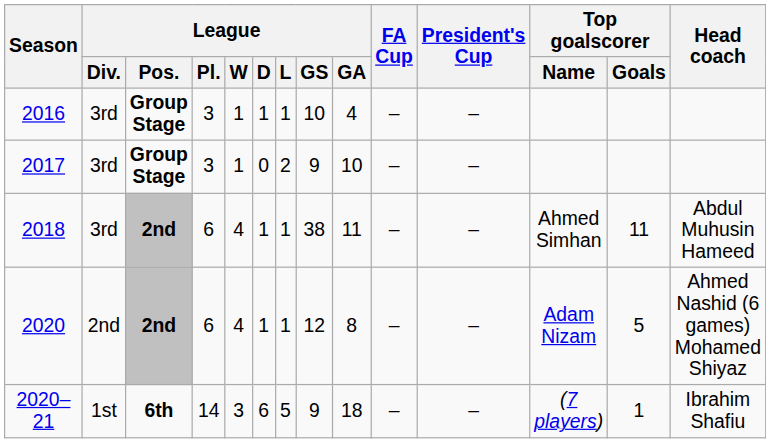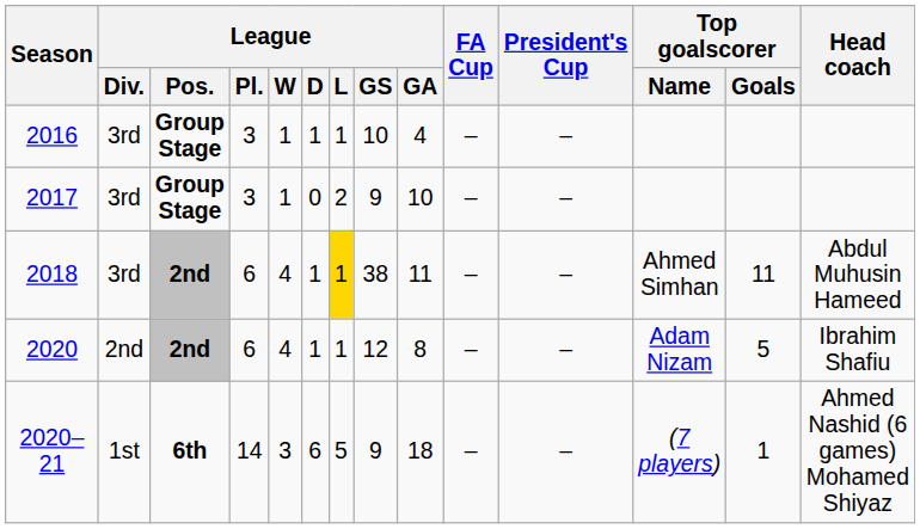2018 | League / L: no background -> gold background
2020 | Head coach: Ahmed Nashid (6 games) Mohamed Shiyaz -> Ibrahim Shafiu
2020–21 | Head coach: Ibrahim Shafiu -> Ahmed Nashid (6 games) Mohamed Shiyaz
